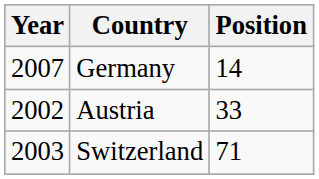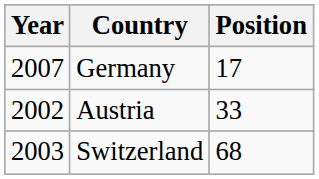Germany | Position: 14 -> 17
Switzerland | Position: 71 -> 68
